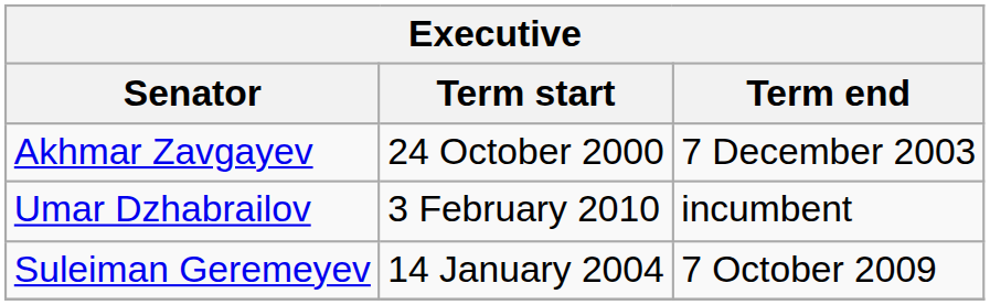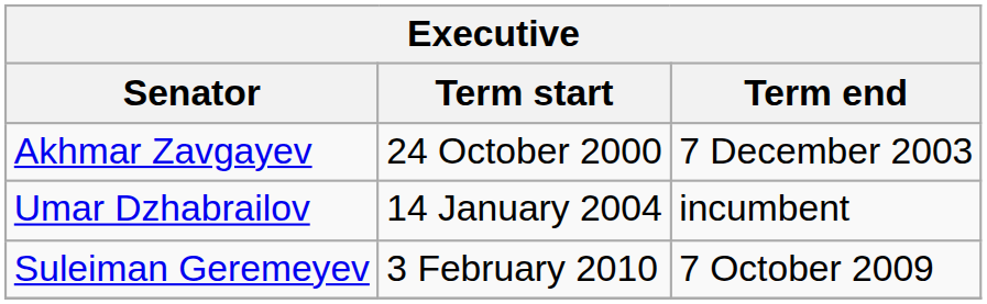Umar Dzhabrailov | Term start: 3 February 2010 -> 14 January 2004
Suleiman Geremeyev | Term start: 14 January 2004 -> 3 February 2010
